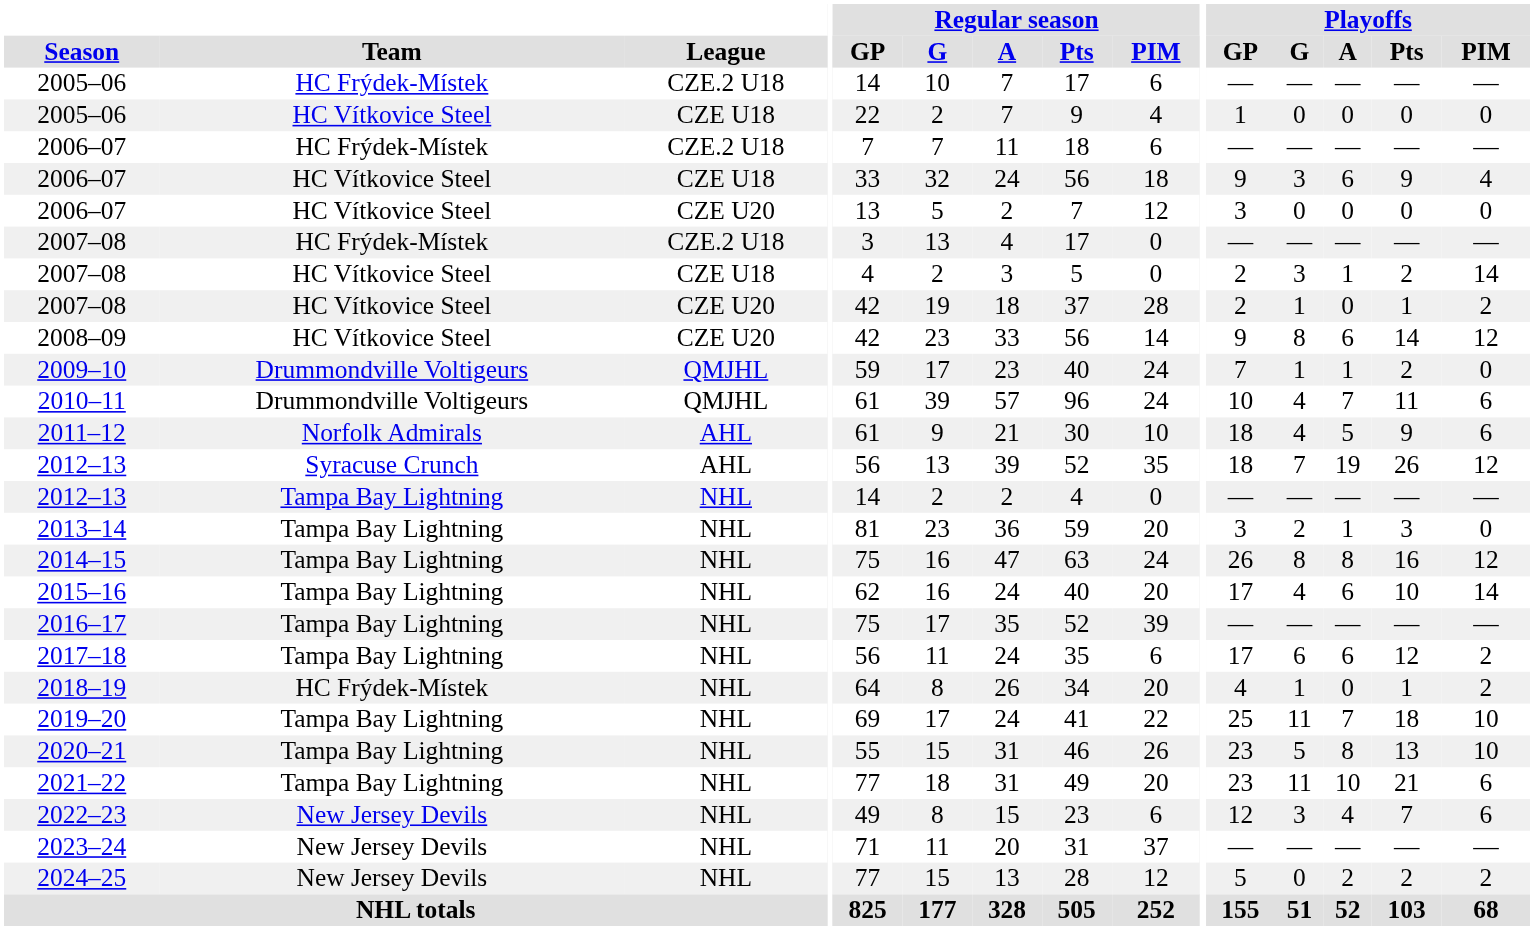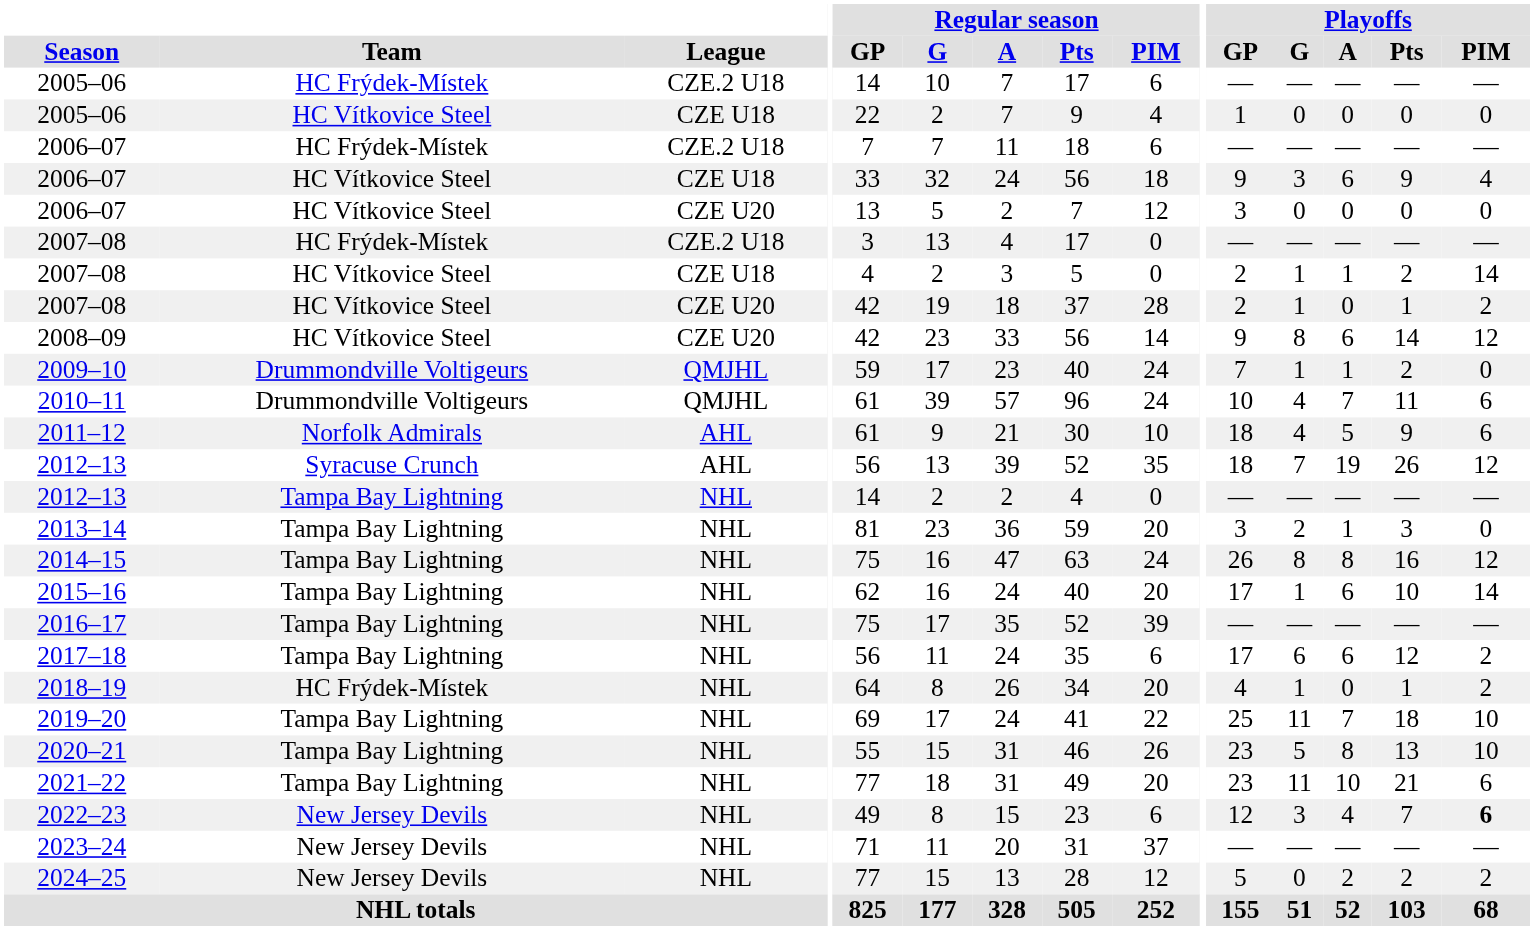2007–08 / CZE U18 | Playoffs / G: 3 -> 1
2015–16 | Playoffs / G: 4 -> 1
2022–23 | Playoffs / PIM: normal -> bold
